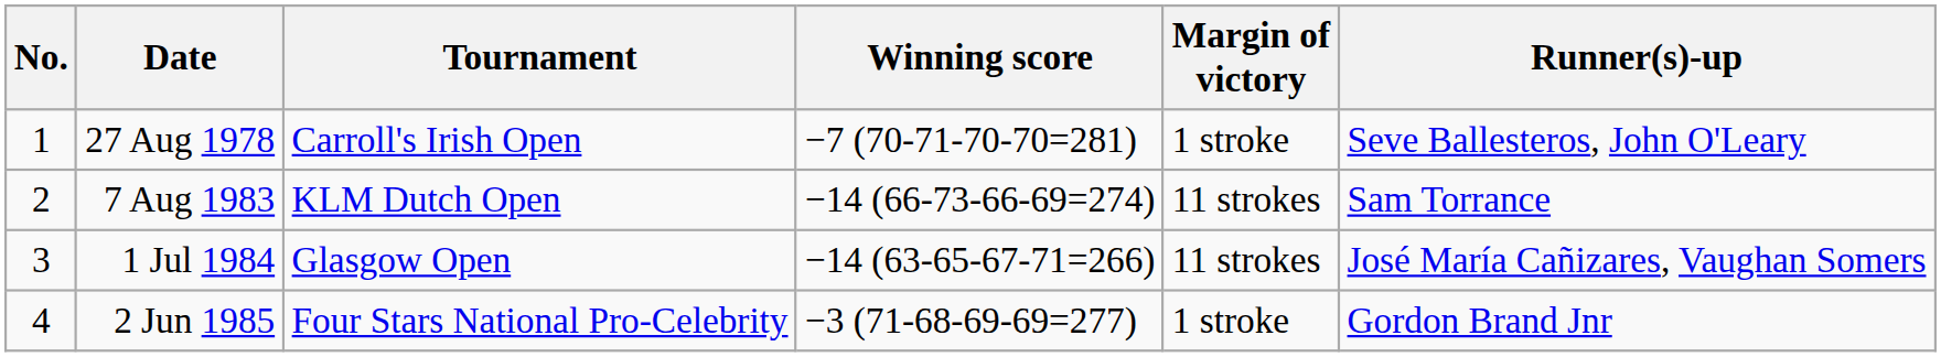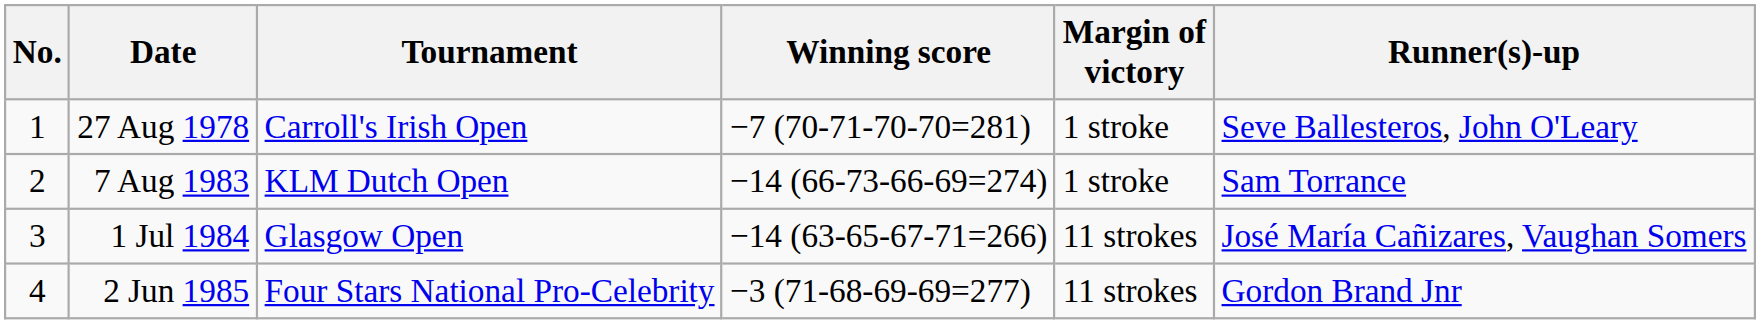7 Aug 1983 | Margin of victory: 11 strokes -> 1 stroke
2 Jun 1985 | Margin of victory: 1 stroke -> 11 strokes
